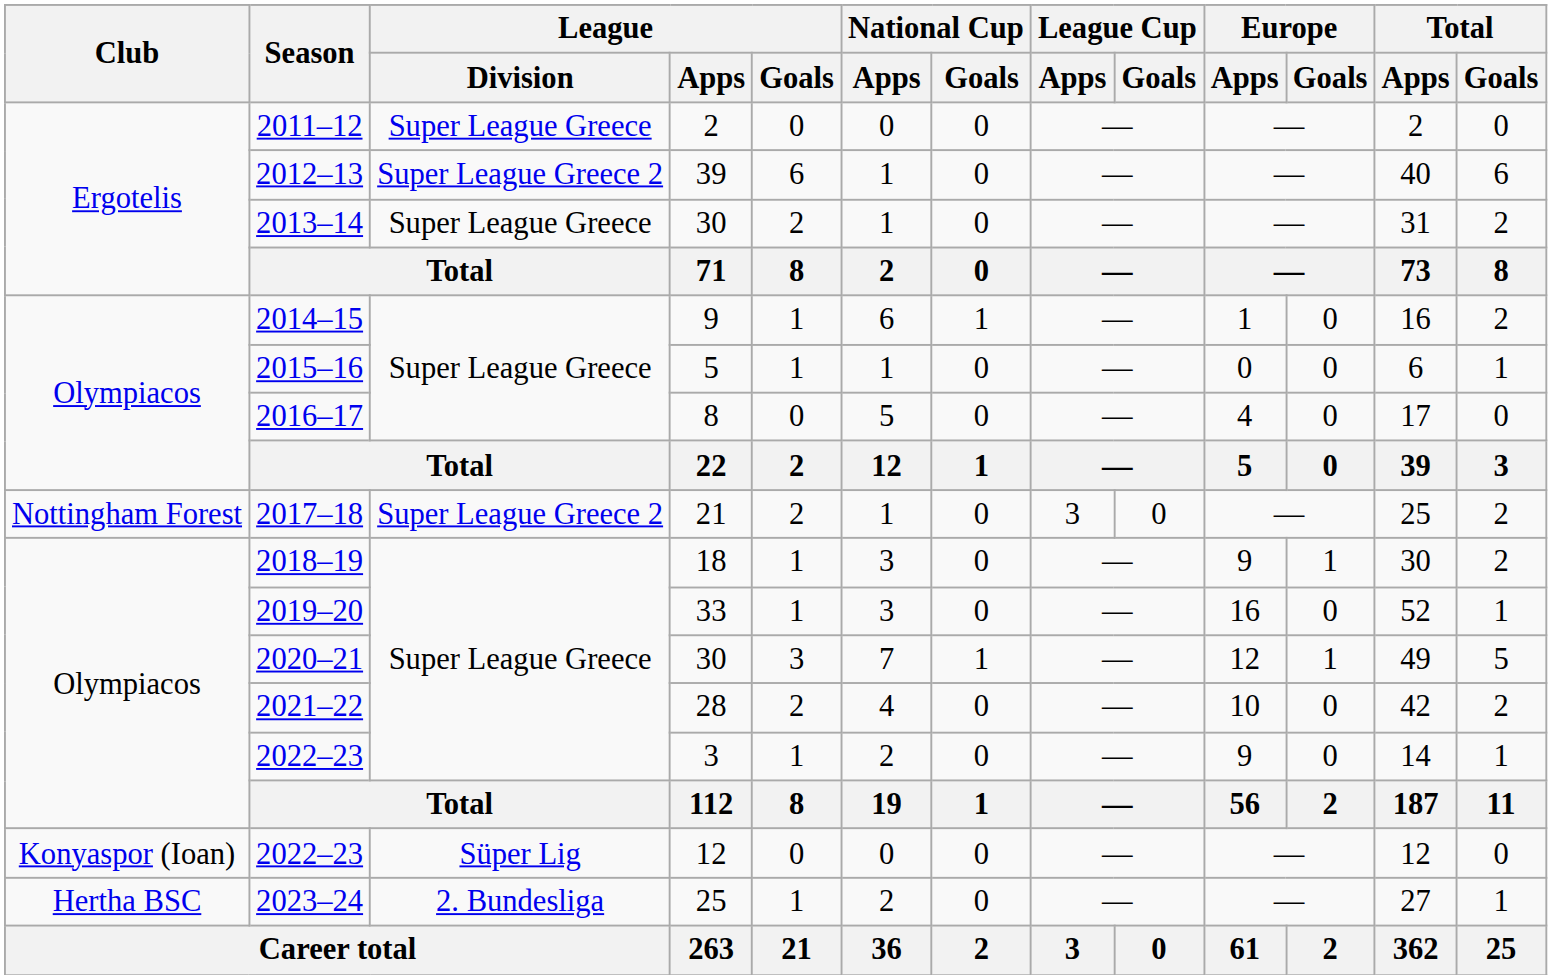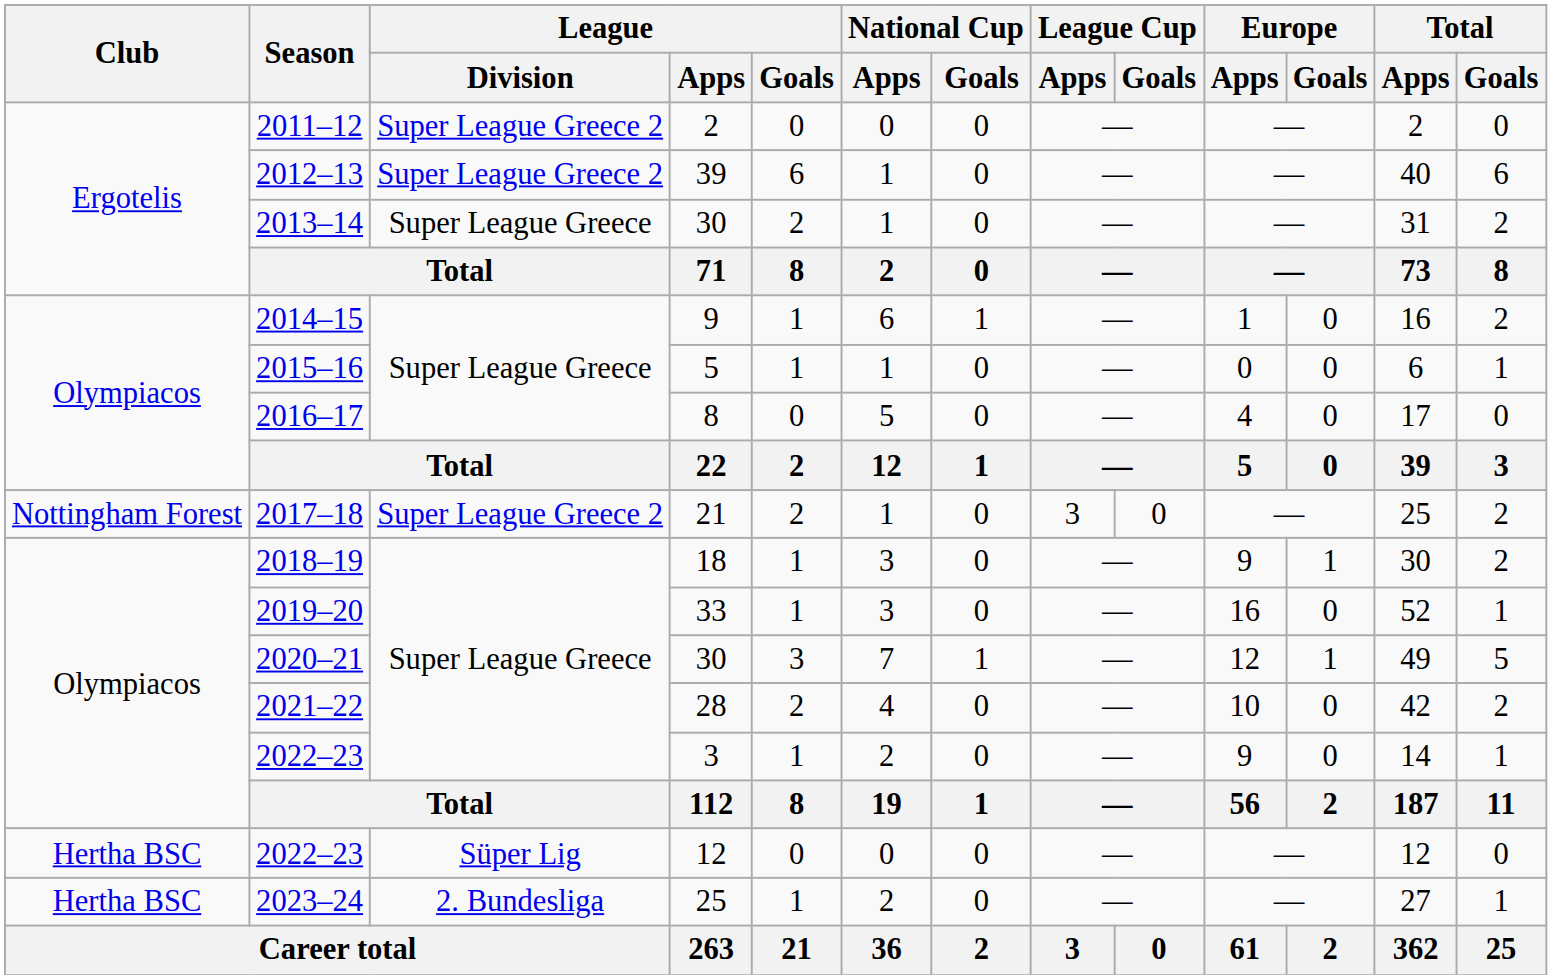2011–12 | League / Division: Super League Greece -> Super League Greece 2
2022–23 / 12 | Club: Konyaspor (Ioan) -> Hertha BSC
